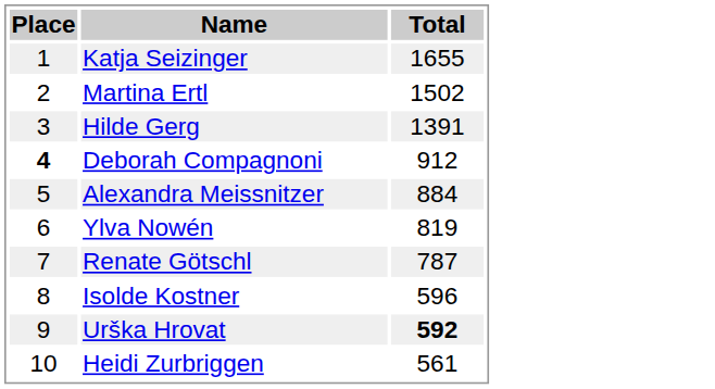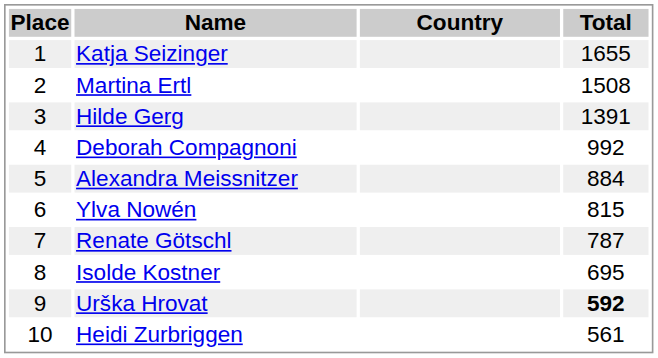+ column: Country
Martina Ertl | Total: 1502 -> 1508
Deborah Compagnoni | Place: bold -> normal
Deborah Compagnoni | Total: 912 -> 992
Ylva Nowén | Total: 819 -> 815
Isolde Kostner | Total: 596 -> 695
